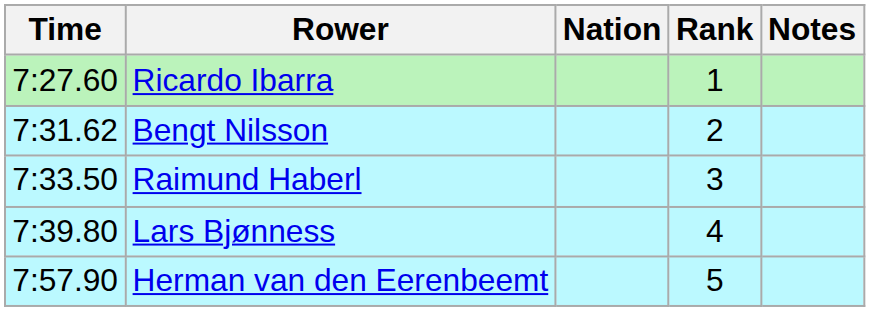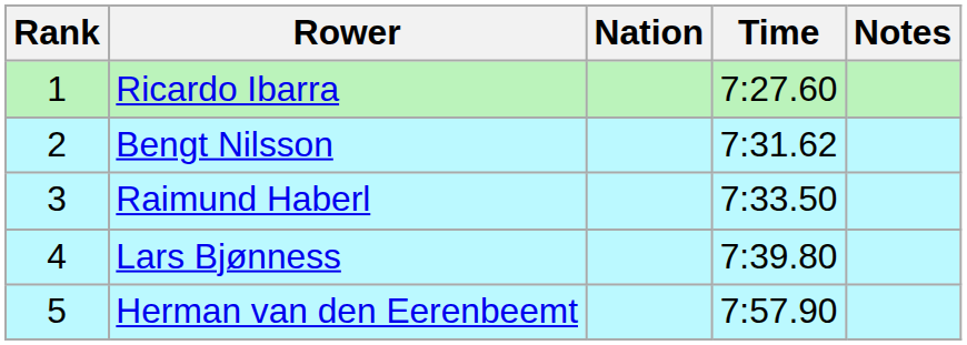columns swapped: Rank <-> Time
